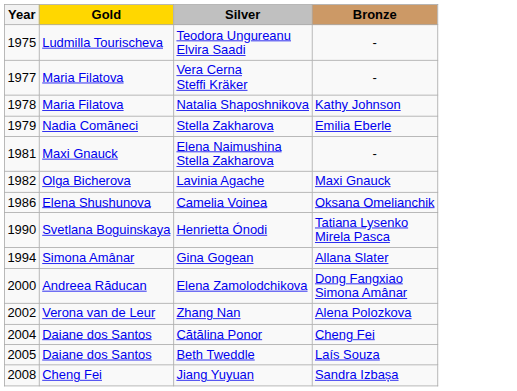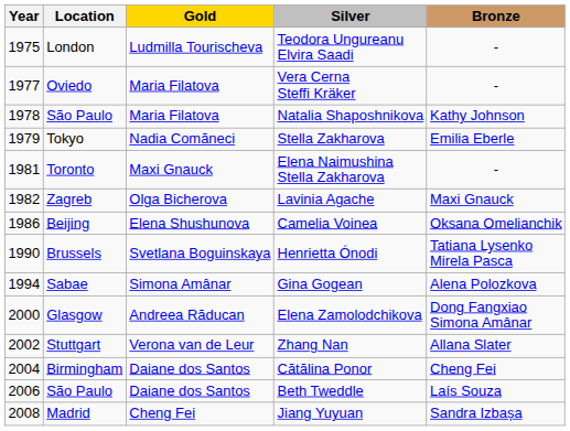+ column: Location | London | Oviedo | São Paulo | Tokyo | Toronto | Zagreb | Beijing | Brussels | Sabae | Glasgow | Stuttgart | Birmingham | São Paulo | Madrid
Gina Gogean | Bronze: Allana Slater -> Alena Polozkova
Zhang Nan | Bronze: Alena Polozkova -> Allana Slater
Beth Tweddle | Year: 2005 -> 2006
